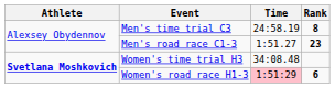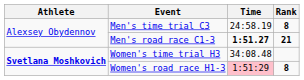Men's road race C1-3 | Time: normal -> bold
Men's road race C1-3 | Rank: 23 -> 21
Women's road race H1-3 | Rank: 6 -> 8
